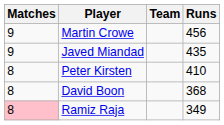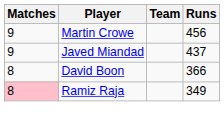Javed Miandad | Runs: 435 -> 437
- row: 8 | Peter Kirsten | 410
David Boon | Runs: 368 -> 366
